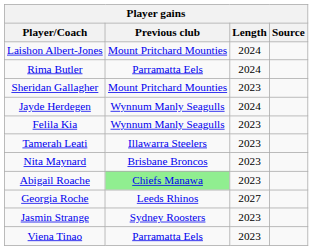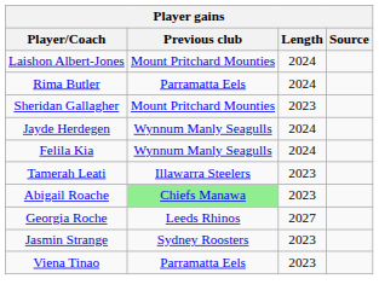Felila Kia | Length: 2023 -> 2024
- row: Nita Maynard | Brisbane Broncos | 2023
